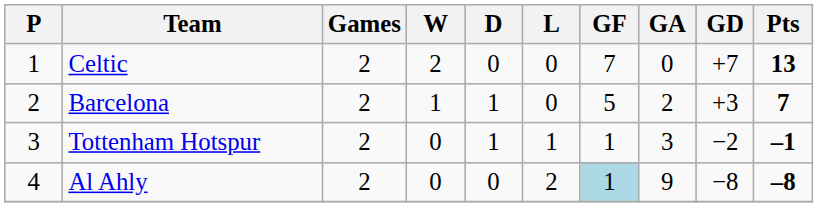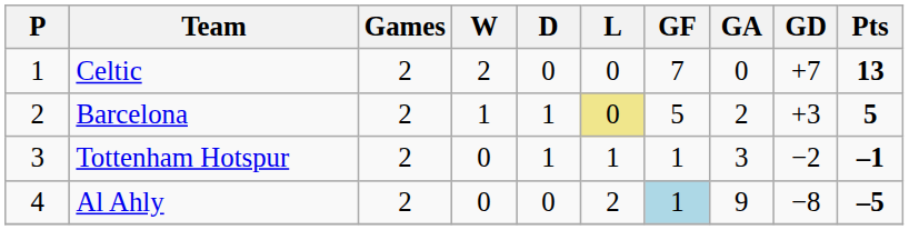Barcelona | L: no background -> khaki background
Barcelona | Pts: 7 -> 5
Al Ahly | Pts: –8 -> –5
